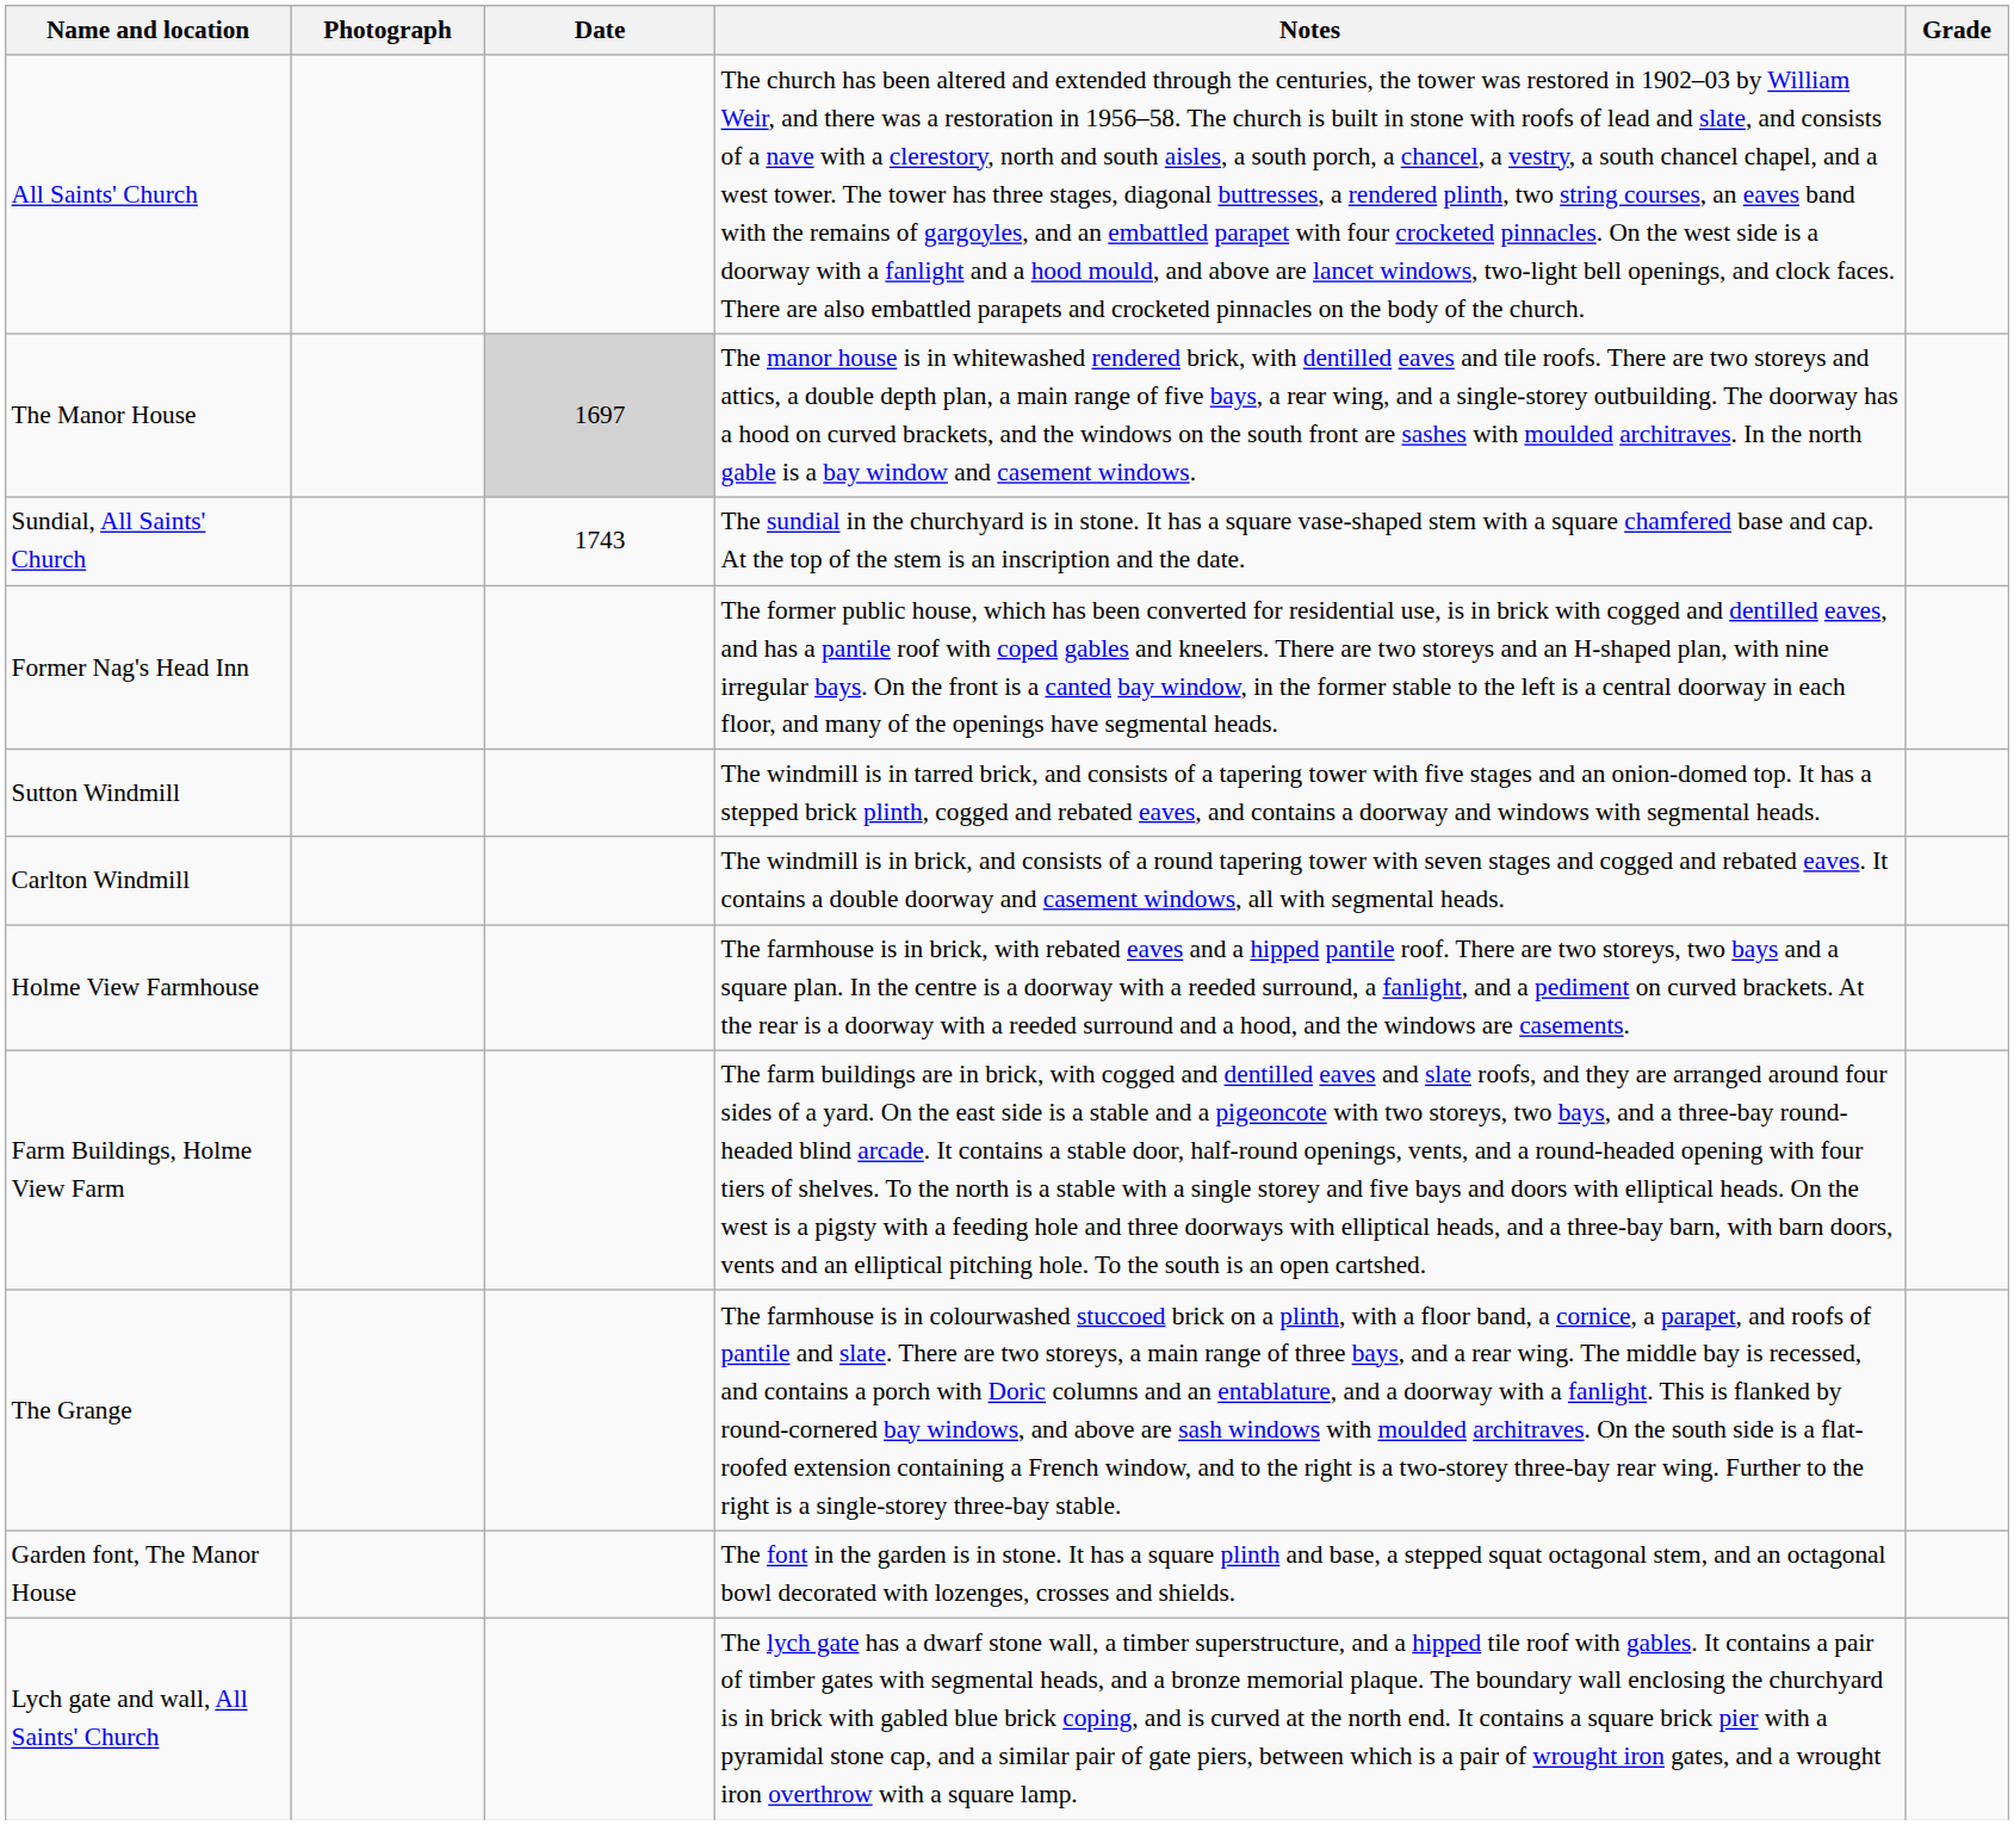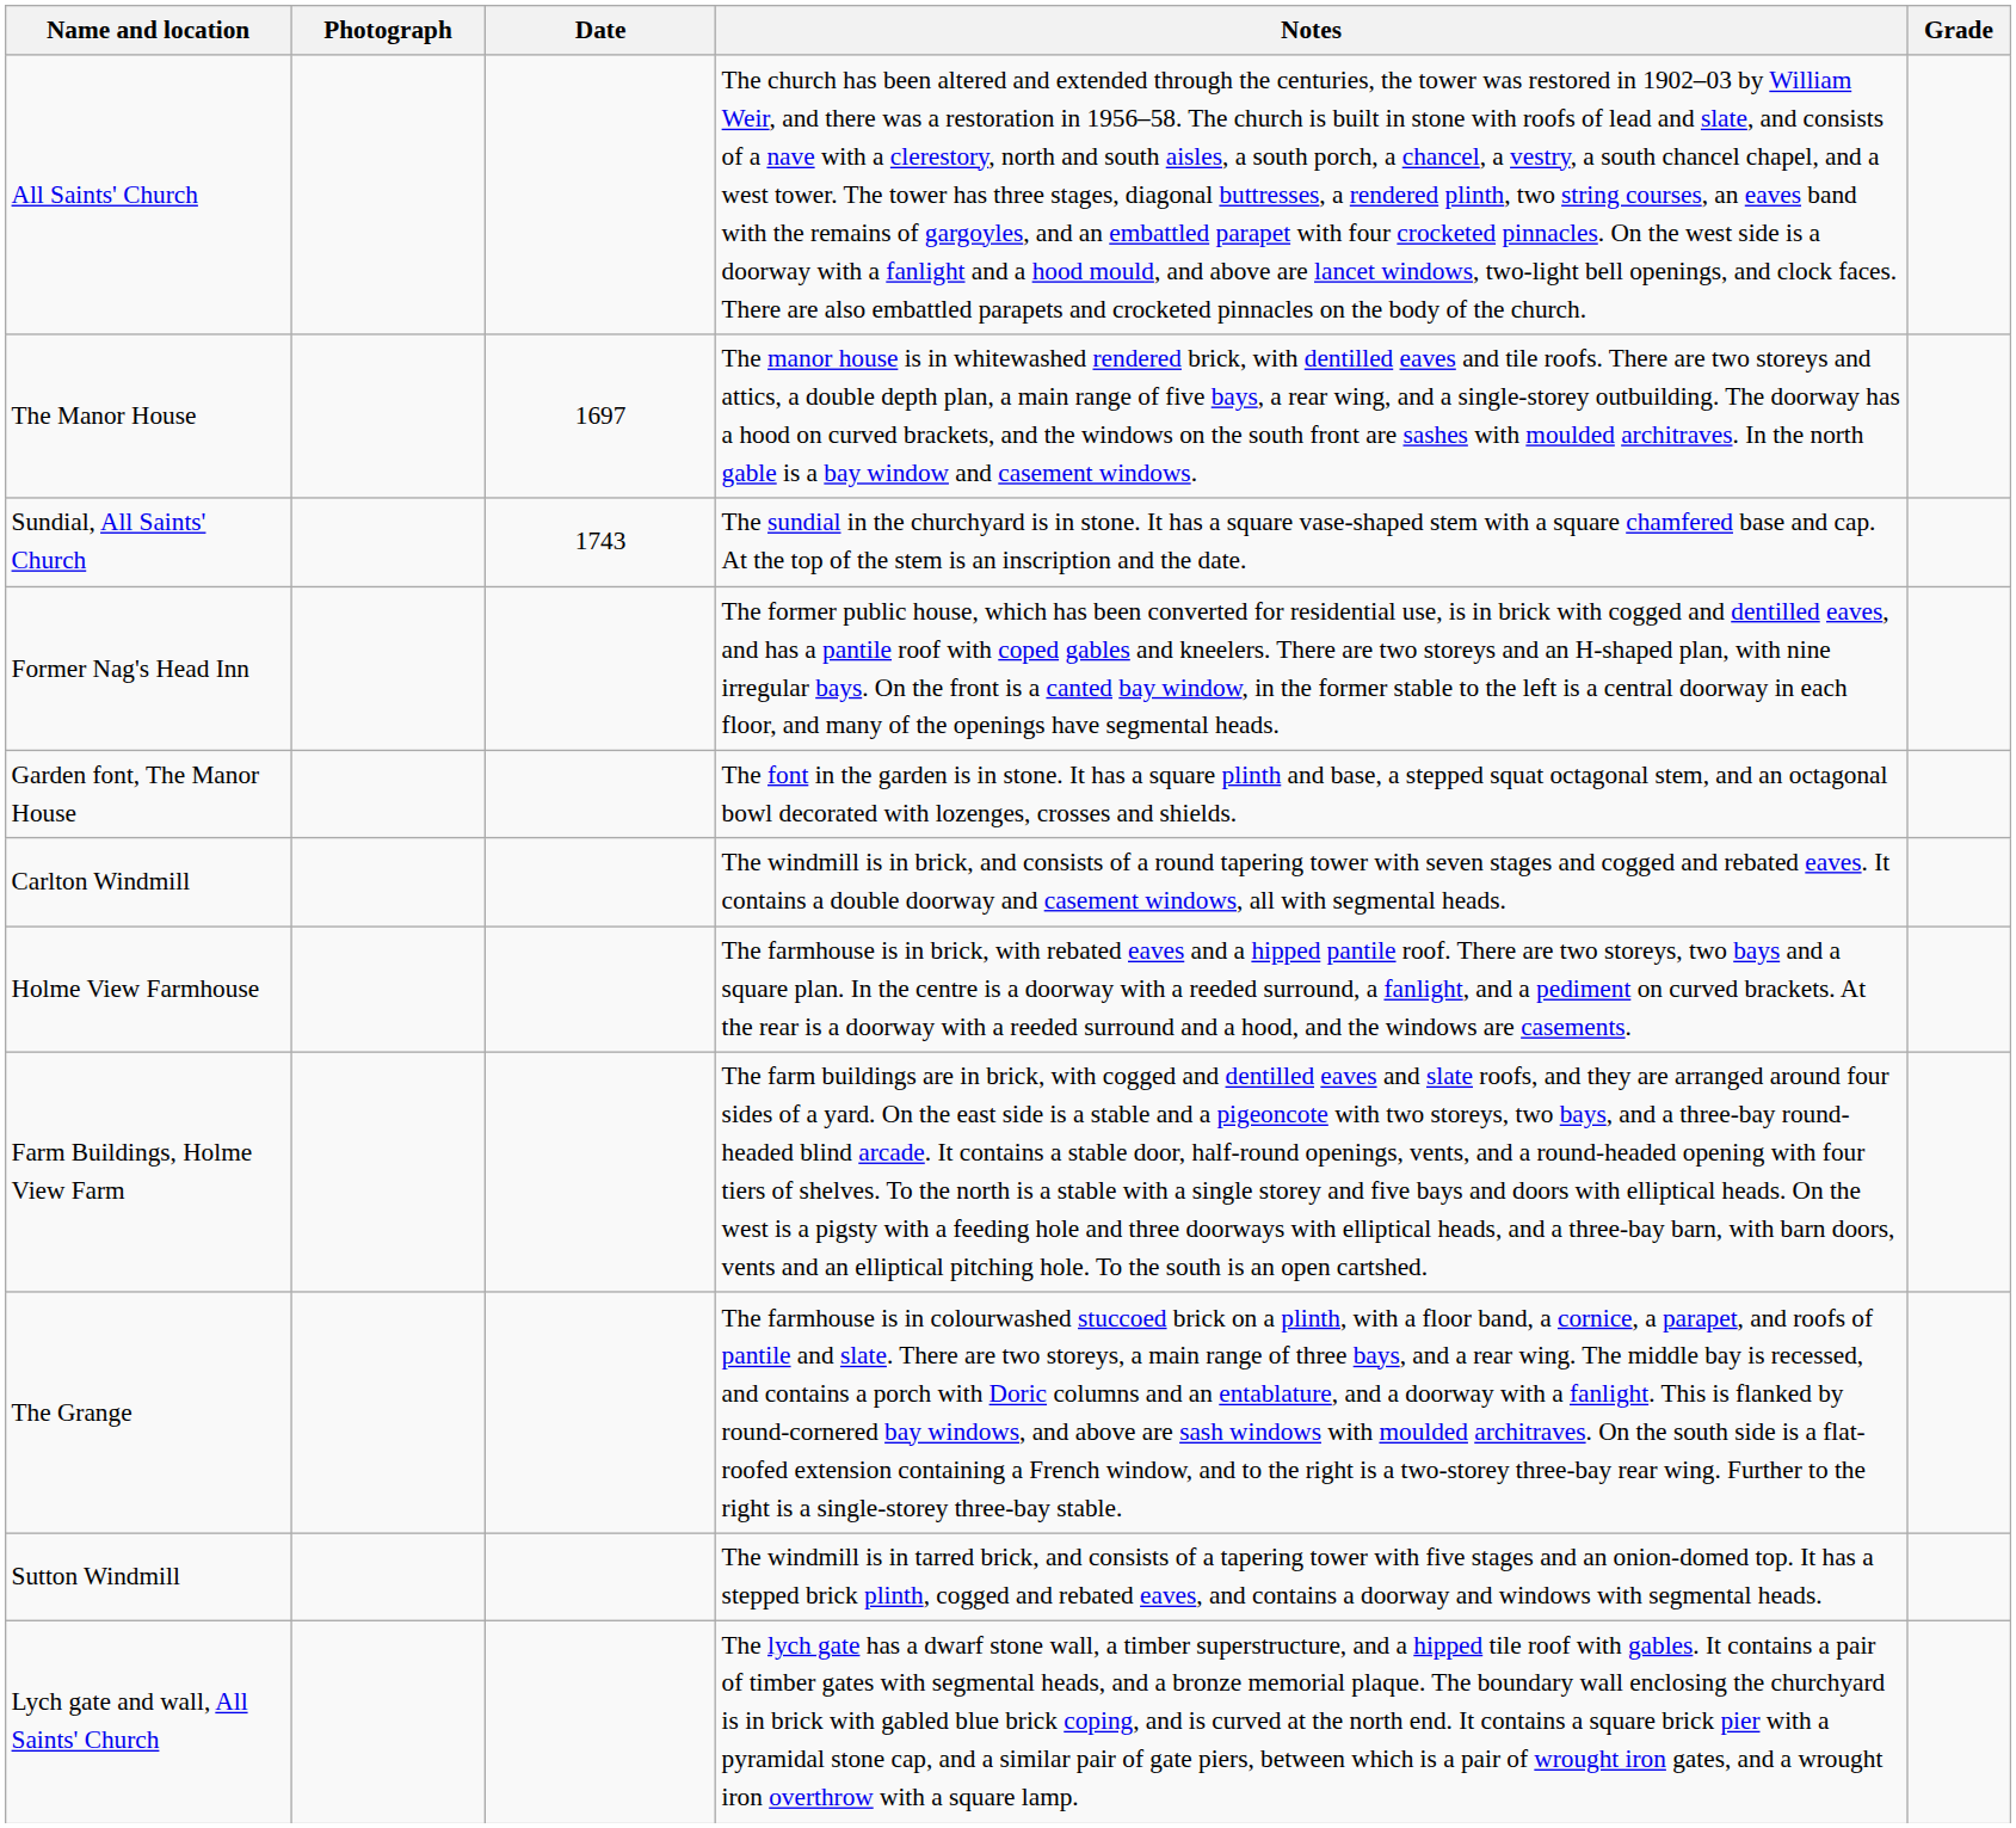The Manor House | Date: lightgrey background -> no background
rows swapped: Sutton Windmill <-> Garden font, The Manor House
